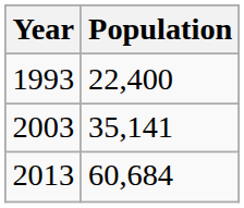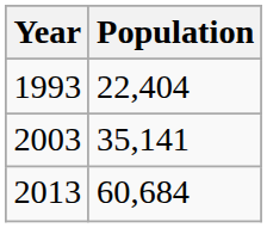1993 | Population: 22,400 -> 22,404
